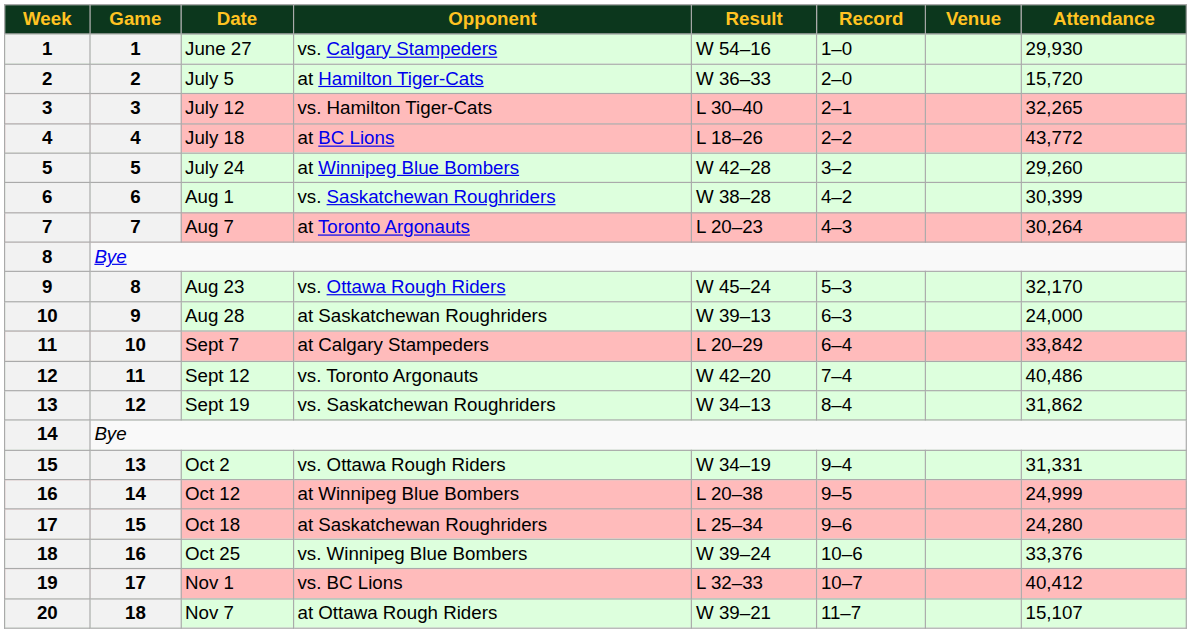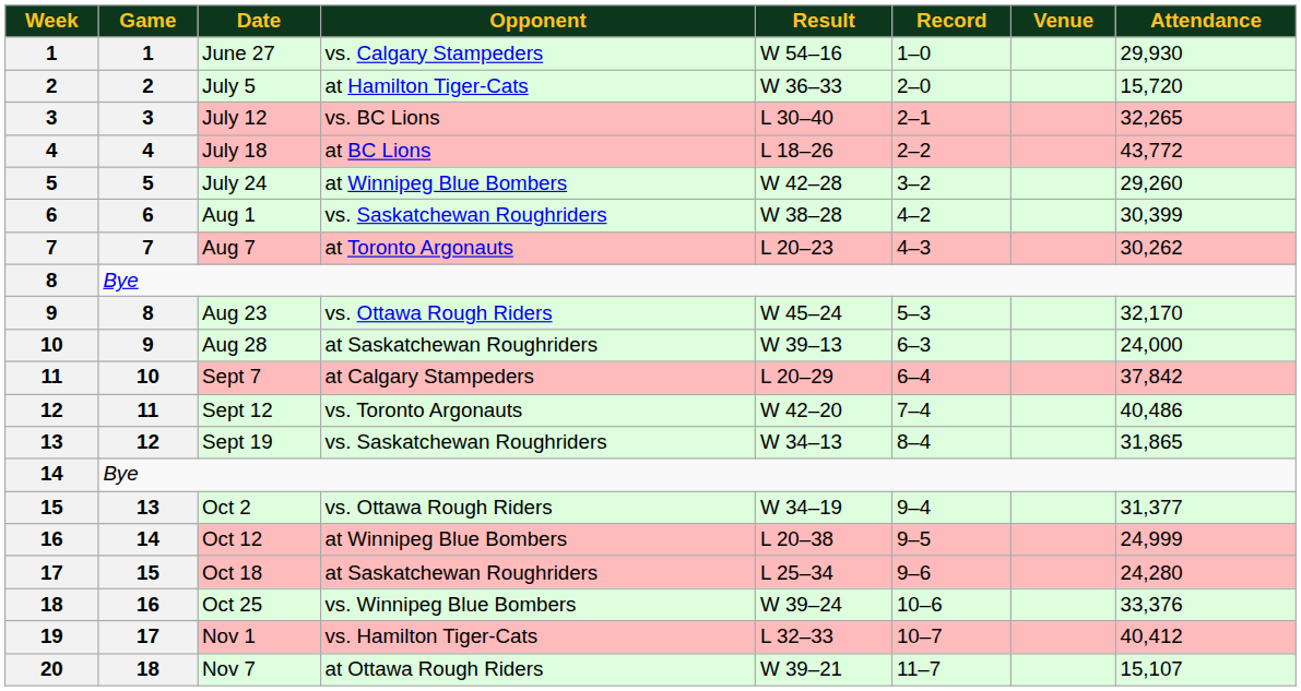July 12 | Opponent: vs. Hamilton Tiger-Cats -> vs. BC Lions
Aug 7 | Attendance: 30,264 -> 30,262
Sept 7 | Attendance: 33,842 -> 37,842
Sept 19 | Attendance: 31,862 -> 31,865
Oct 2 | Attendance: 31,331 -> 31,377
Nov 1 | Opponent: vs. BC Lions -> vs. Hamilton Tiger-Cats
